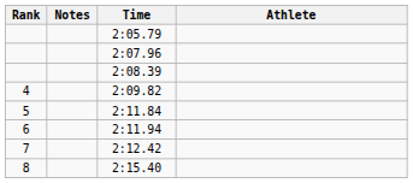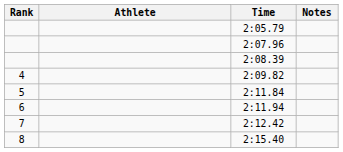columns swapped: Athlete <-> Notes
